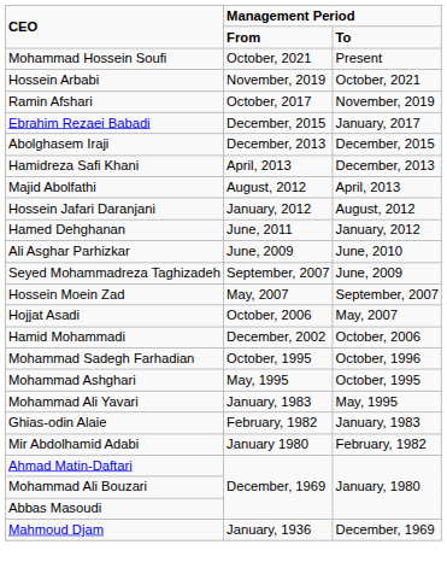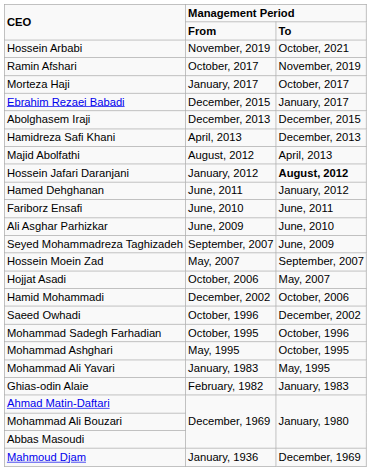- row: Mohammad Hossein Soufi | October, 2021 | Present
+ row: Morteza Haji | January, 2017 | October, 2017
Hossein Jafari Daranjani | column 3: normal -> bold
+ row: Fariborz Ensafi | June, 2010 | June, 2011
+ row: Saeed Owhadi | October, 1996 | December, 2002
- row: Mir Abdolhamid Adabi | January 1980 | February, 1982
